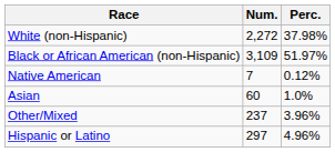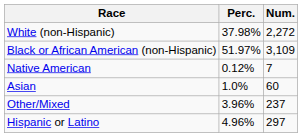columns swapped: Num. <-> Perc.
